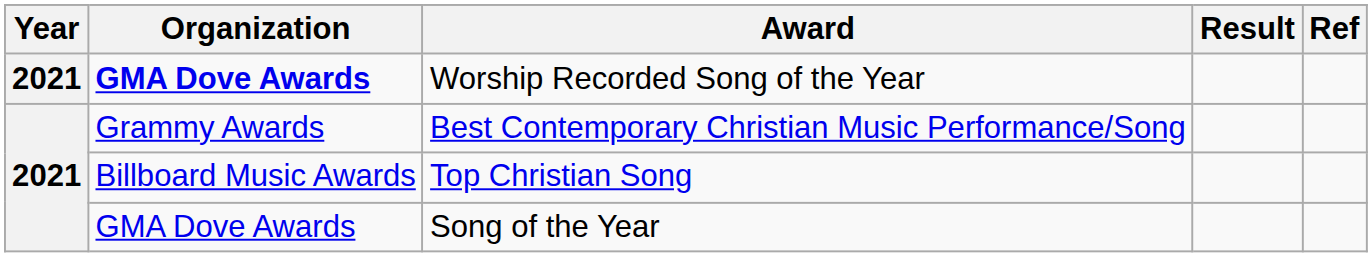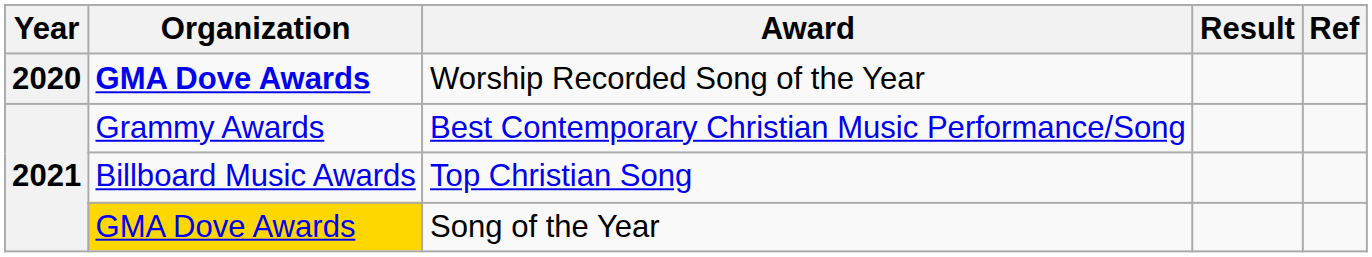Worship Recorded Song of the Year | Year: 2021 -> 2020
Song of the Year | Organization: no background -> gold background
